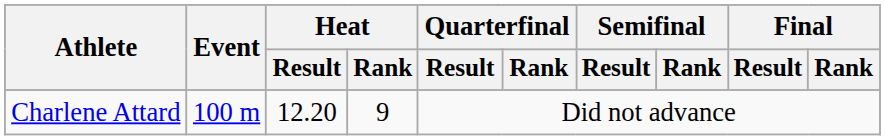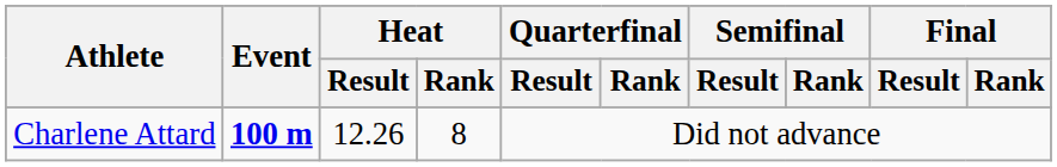Charlene Attard | Event: normal -> bold
Charlene Attard | Heat / Result: 12.20 -> 12.26
Charlene Attard | Heat / Rank: 9 -> 8
